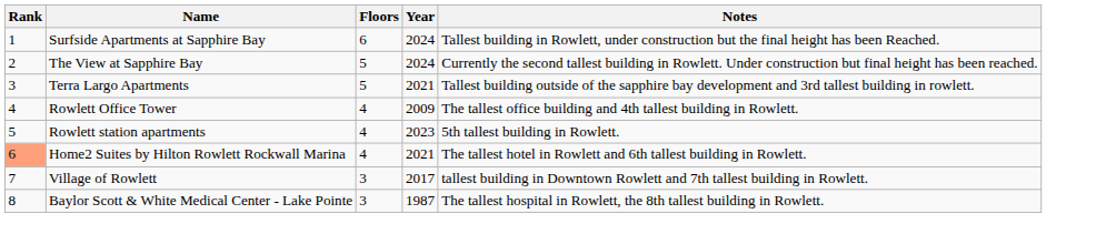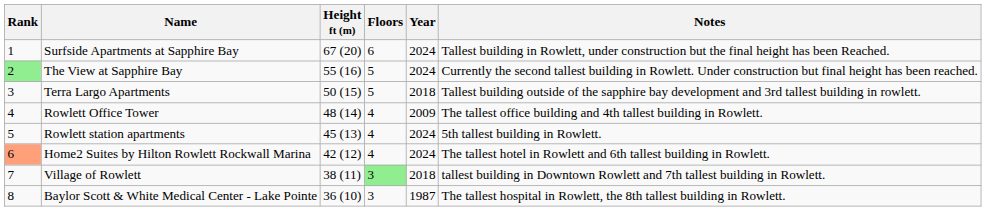+ column: Height ft (m) | 67 (20) | 55 (16) | 50 (15) | 48 (14) | 45 (13) | 42 (12) | 38 (11) | 36 (10)
The View at Sapphire Bay | Rank: no background -> lightgreen background
Terra Largo Apartments | Year: 2021 -> 2018
Rowlett station apartments | Year: 2023 -> 2024
Home2 Suites by Hilton Rowlett Rockwall Marina | Year: 2021 -> 2024
Village of Rowlett | Floors: no background -> lightgreen background
Village of Rowlett | Year: 2017 -> 2018
